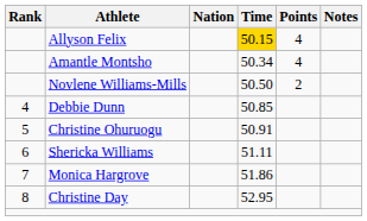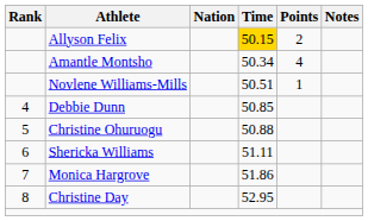Allyson Felix | Points: 4 -> 2
Novlene Williams-Mills | Time: 50.50 -> 50.51
Novlene Williams-Mills | Points: 2 -> 1
Christine Ohuruogu | Time: 50.91 -> 50.88
